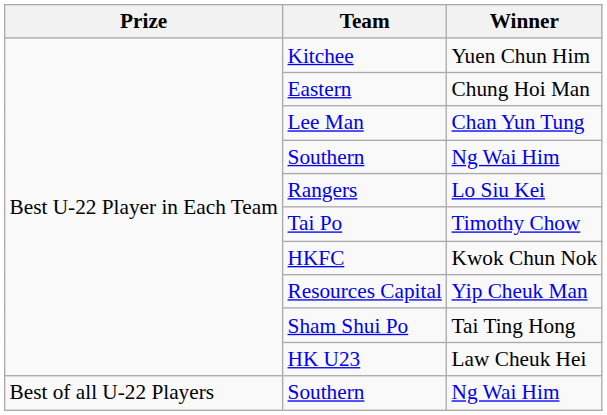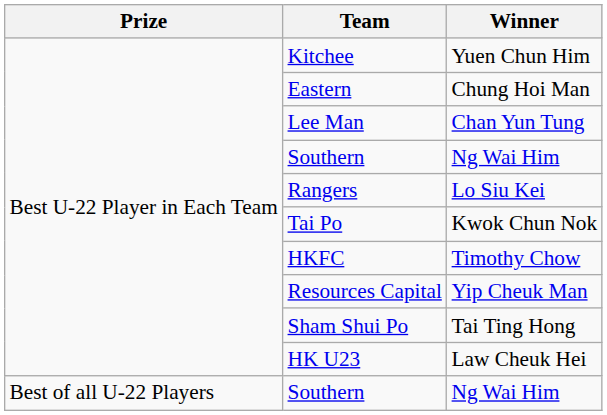Tai Po | Winner: Timothy Chow -> Kwok Chun Nok
HKFC | Winner: Kwok Chun Nok -> Timothy Chow
